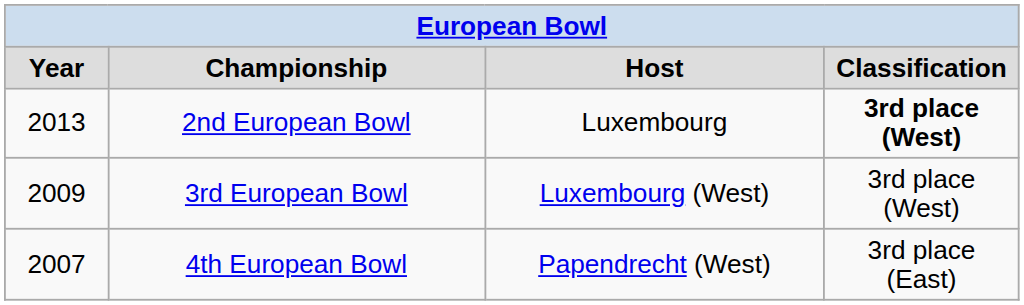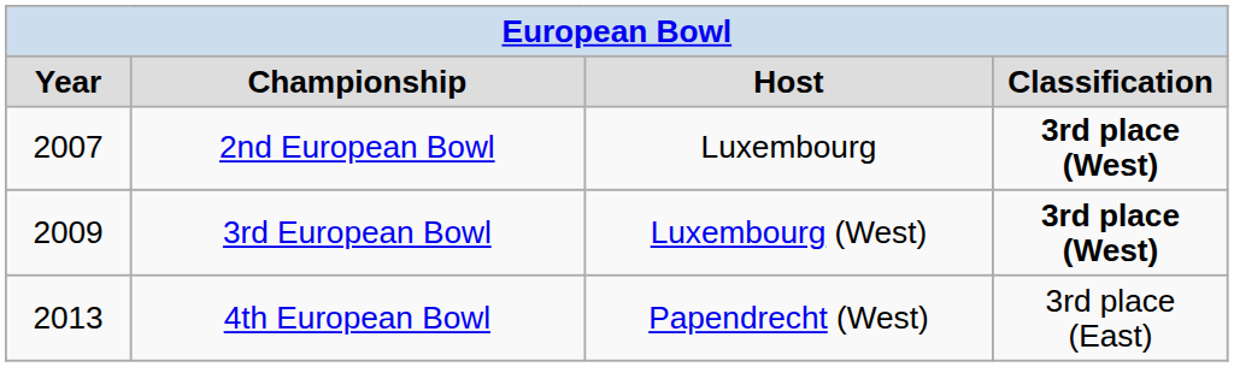2nd European Bowl | column 1: 2013 -> 2007
3rd European Bowl | column 4: normal -> bold
4th European Bowl | column 1: 2007 -> 2013
